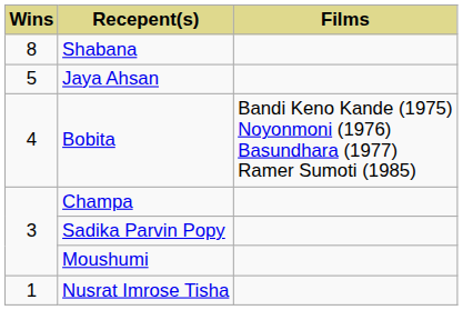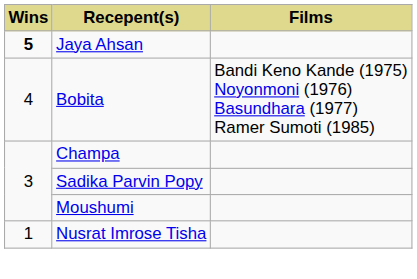- row: 8 | Shabana
Jaya Ahsan | Wins: normal -> bold
